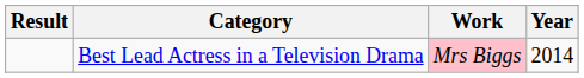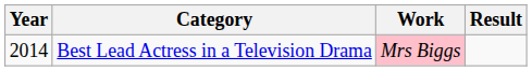columns swapped: Year <-> Result
